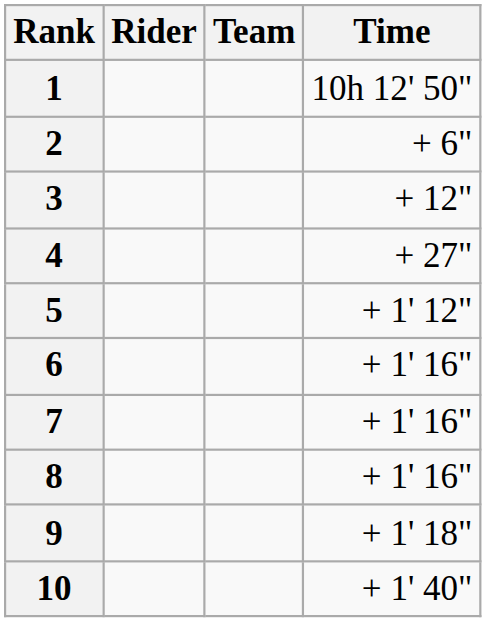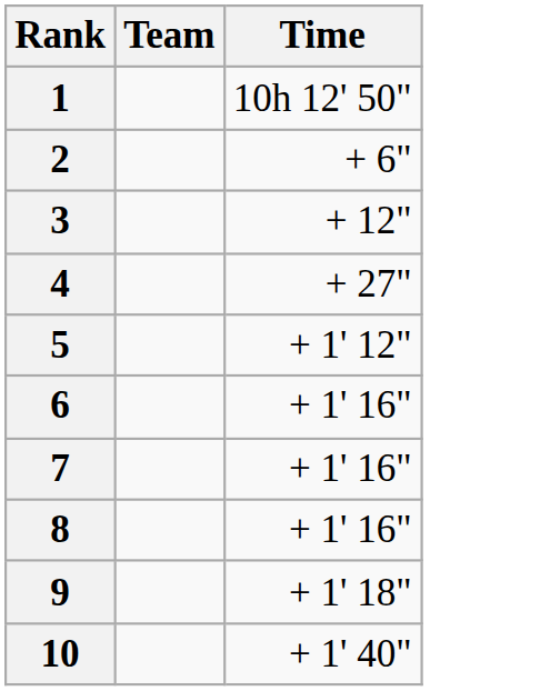- column: Rider
